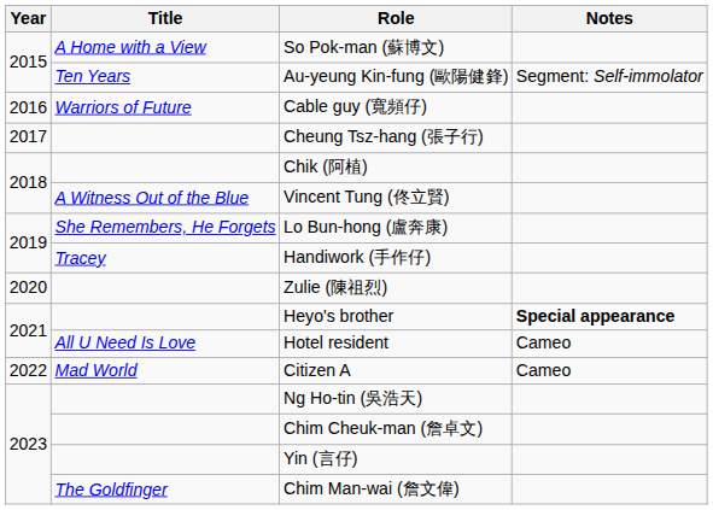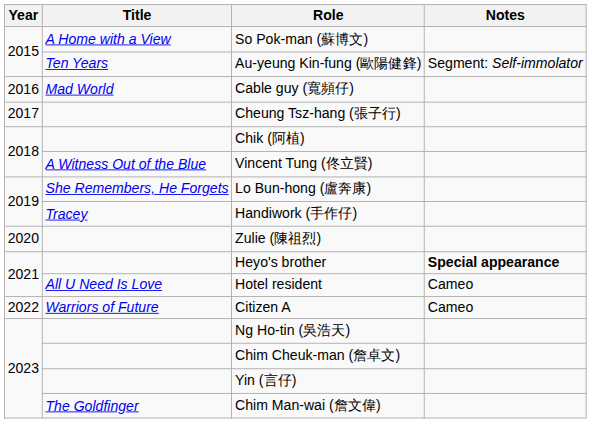Cable guy (寬頻仔) | Title: Warriors of Future -> Mad World
Citizen A | Title: Mad World -> Warriors of Future
